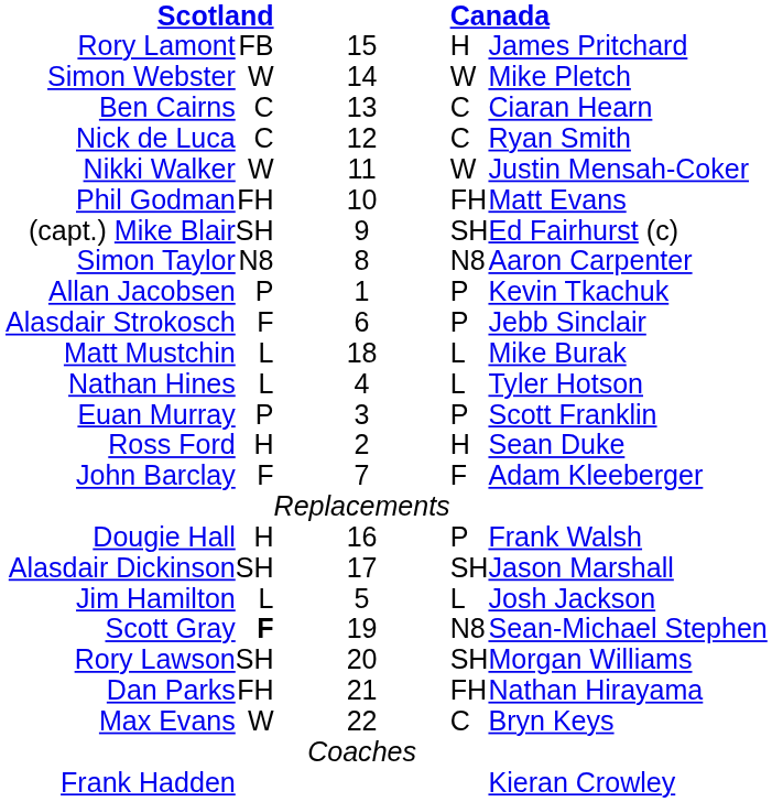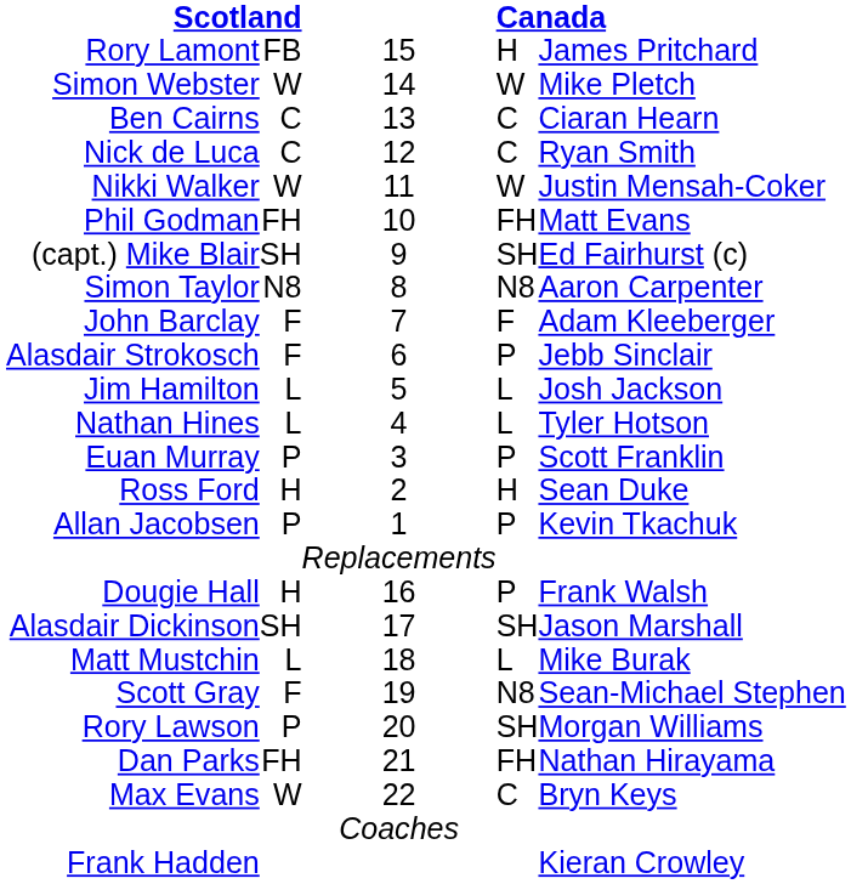rows swapped: John Barclay <-> Allan Jacobsen
rows swapped: Jim Hamilton <-> Matt Mustchin
Scott Gray | column 2: bold -> normal
Rory Lawson | column 2: SH -> P
